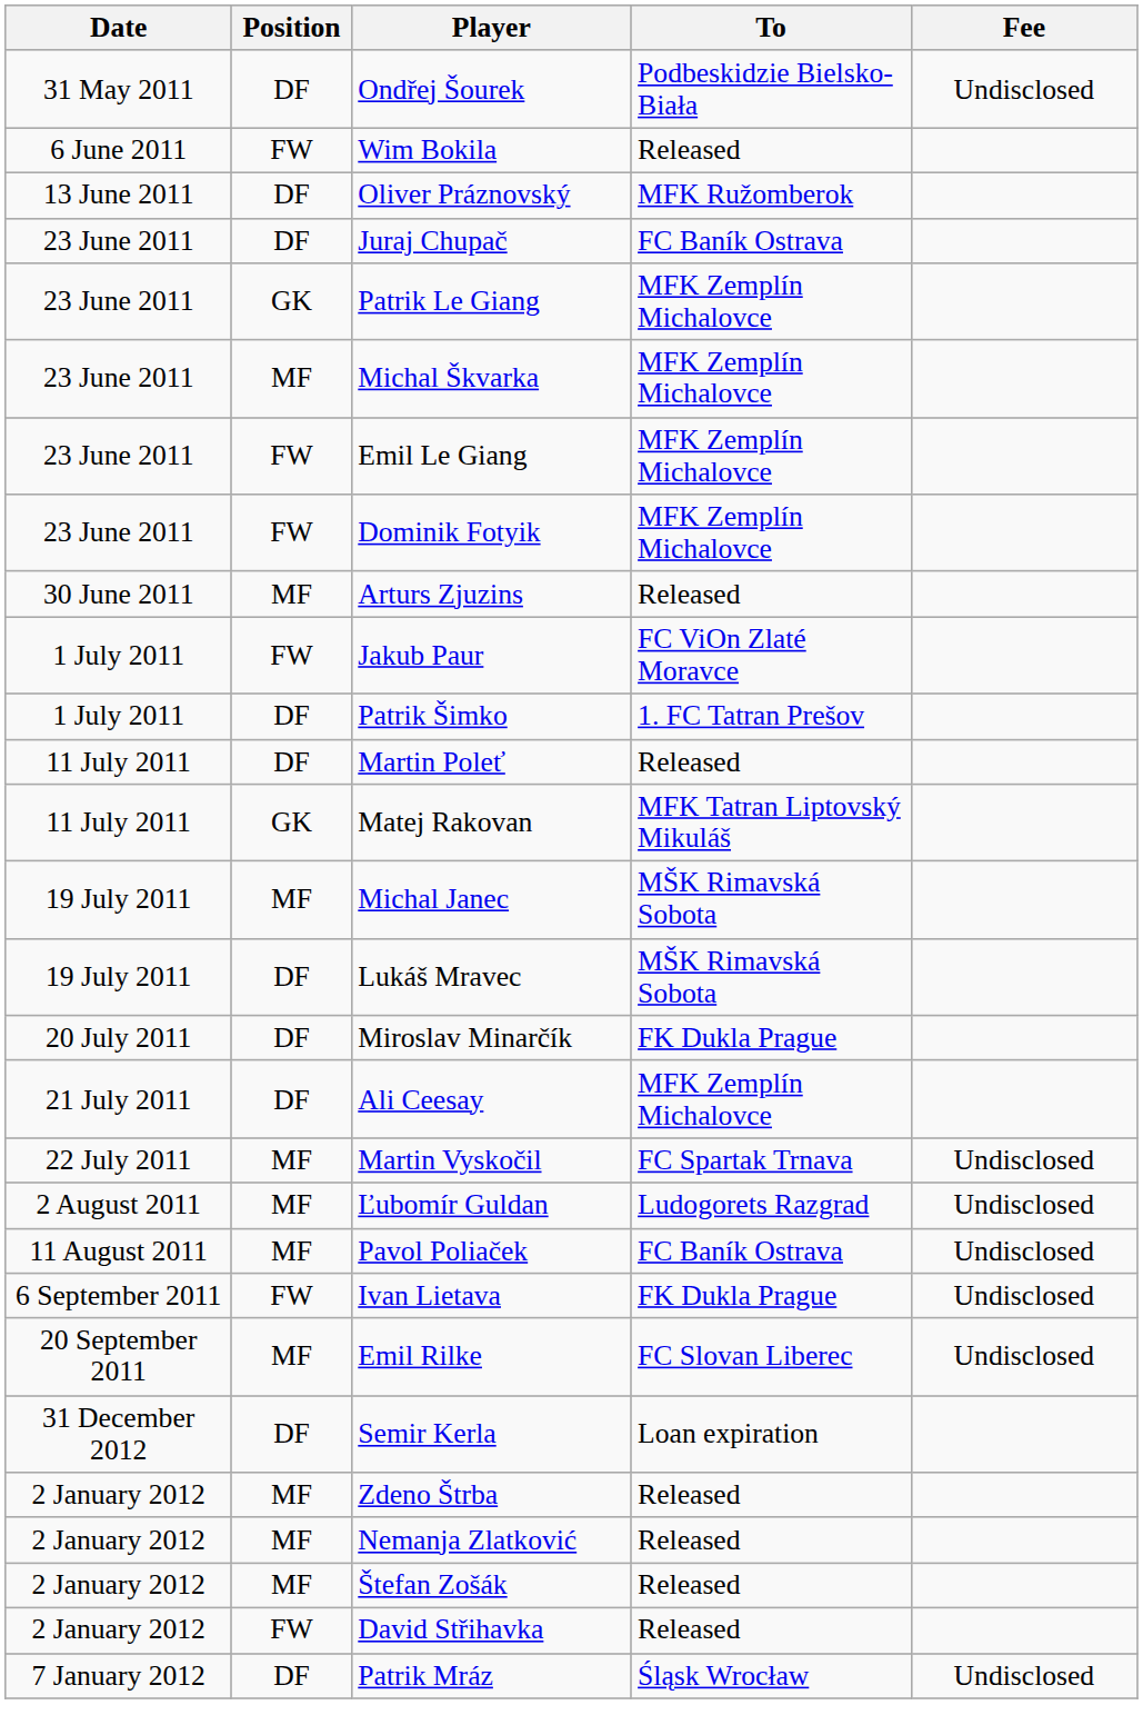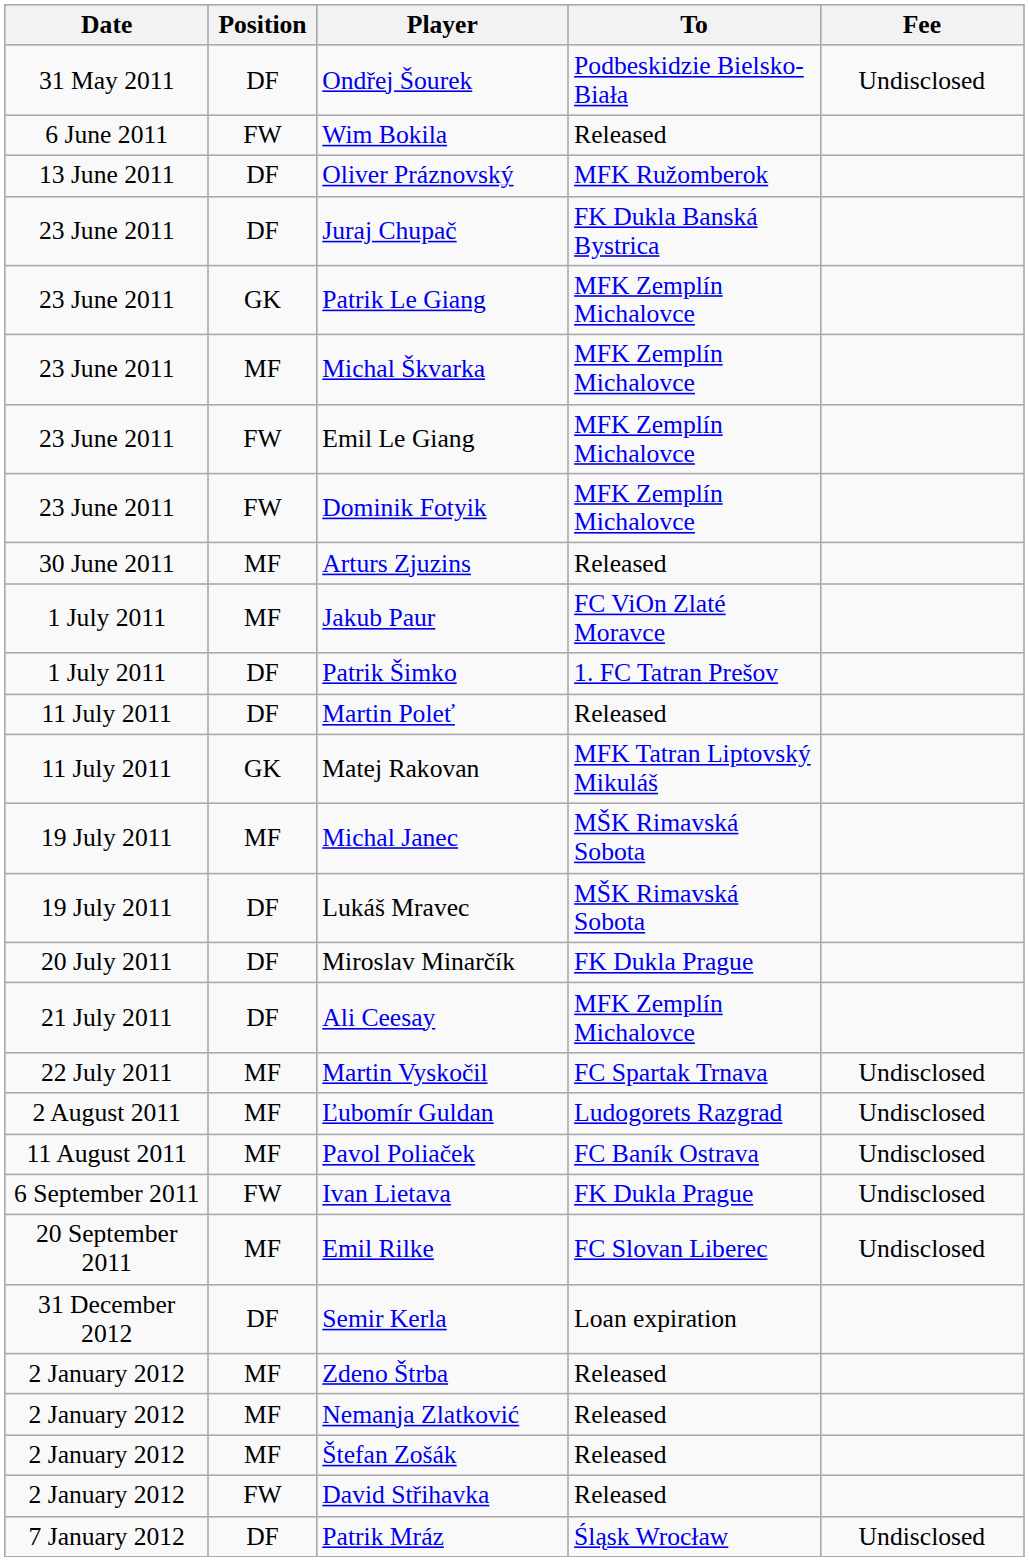Juraj Chupač | To: FC Baník Ostrava -> FK Dukla Banská Bystrica
Jakub Paur | Position: FW -> MF
